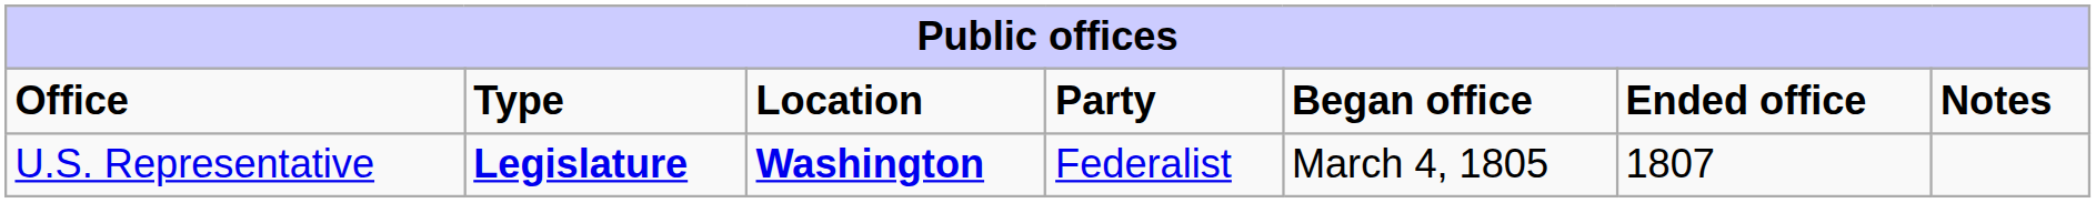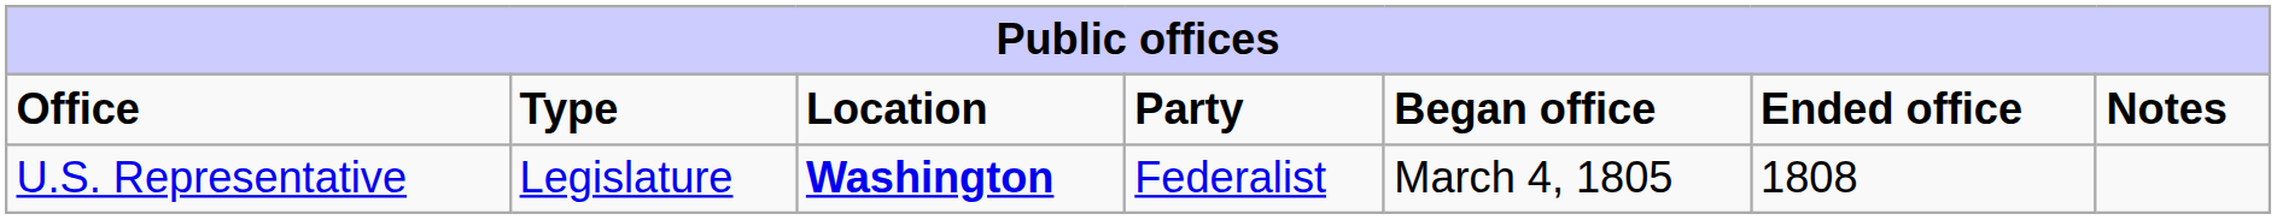U.S. Representative | Type: bold -> normal
U.S. Representative | Ended office: 1807 -> 1808
